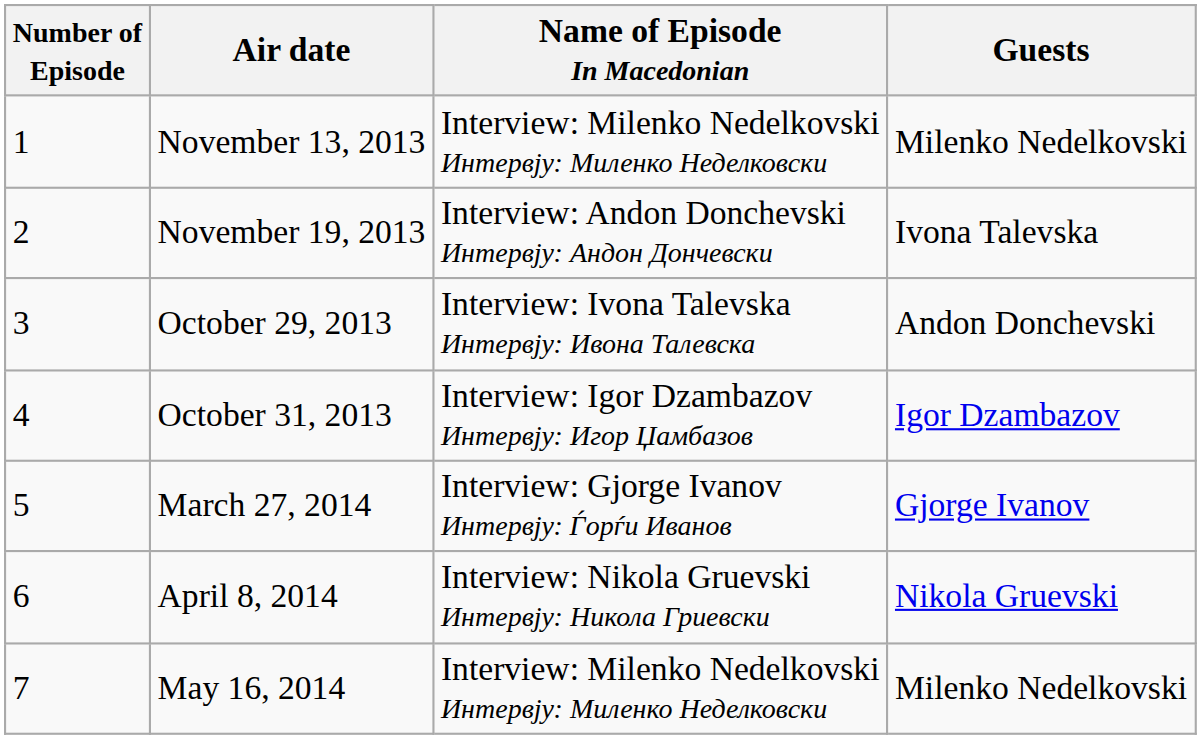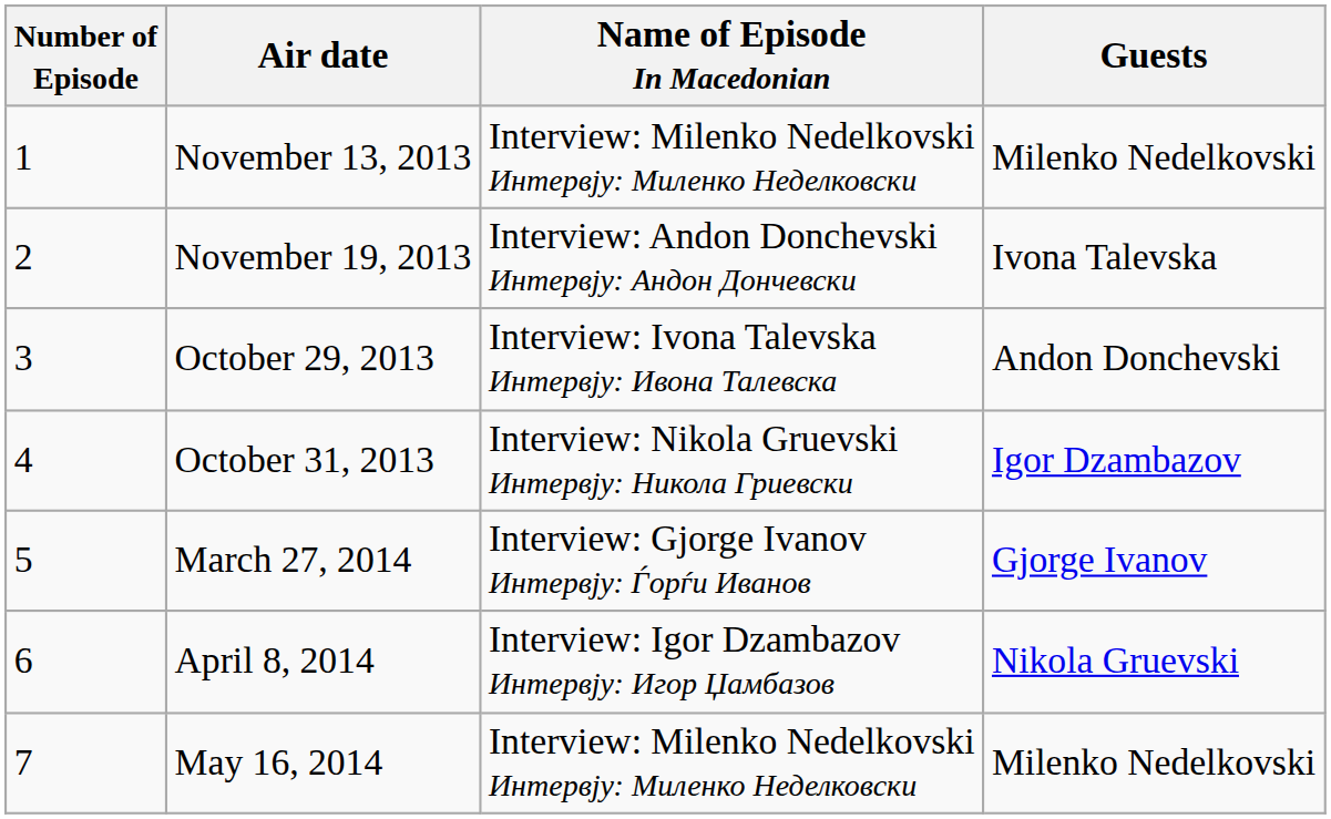October 31, 2013 | Name of Episode In Macedonian: Interview: Igor Dzambazov Интервју: Игор Џамбазов -> Interview: Nikola Gruevski Интервју: Никола Гриевски
April 8, 2014 | Name of Episode In Macedonian: Interview: Nikola Gruevski Интервју: Никола Гриевски -> Interview: Igor Dzambazov Интервју: Игор Џамбазов
